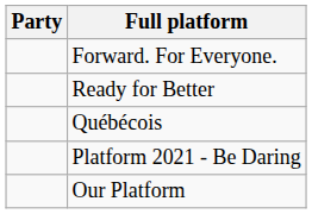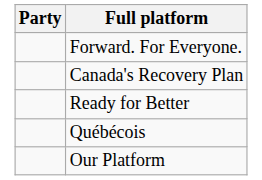+ row: Canada's Recovery Plan
- row: Platform 2021 - Be Daring
